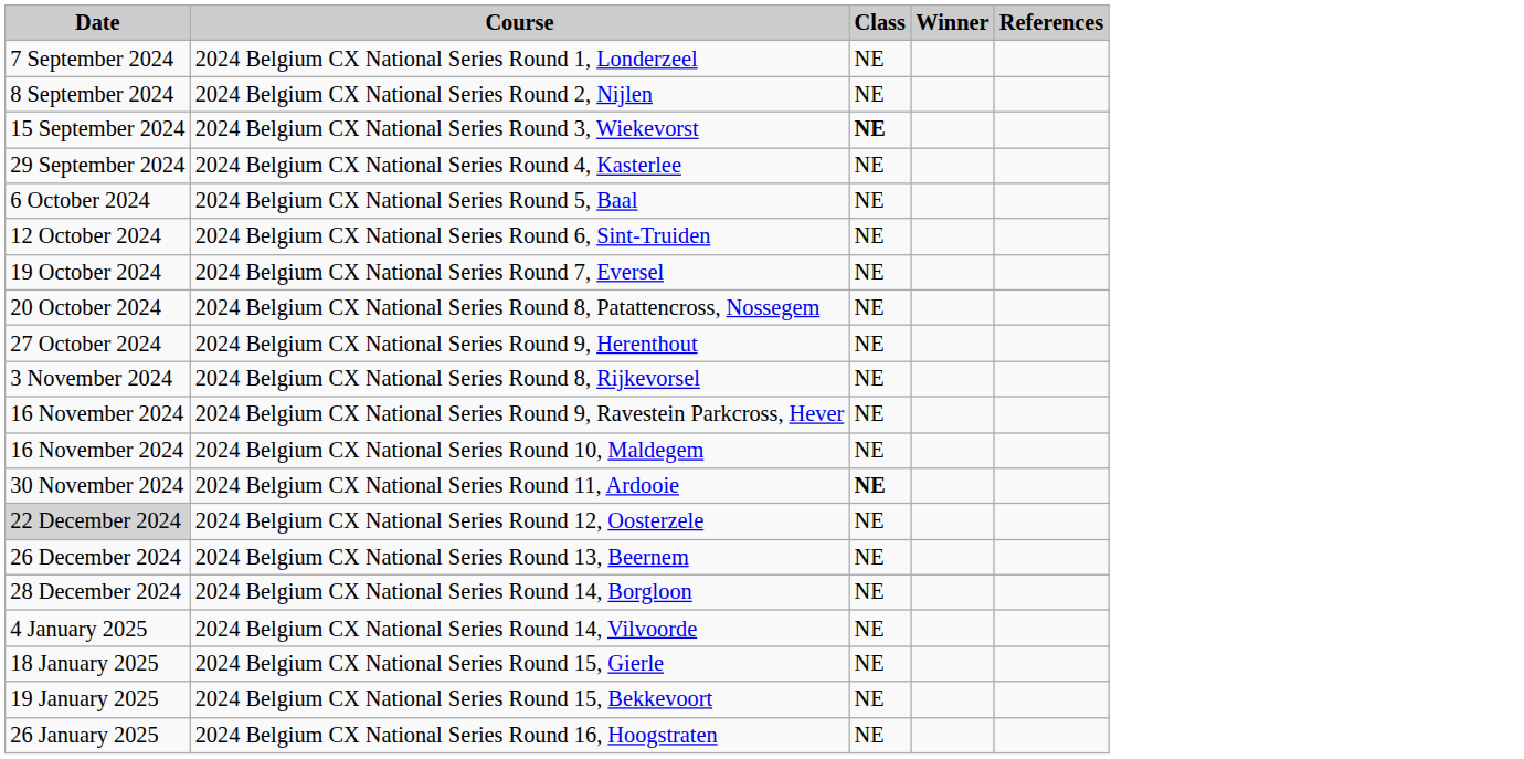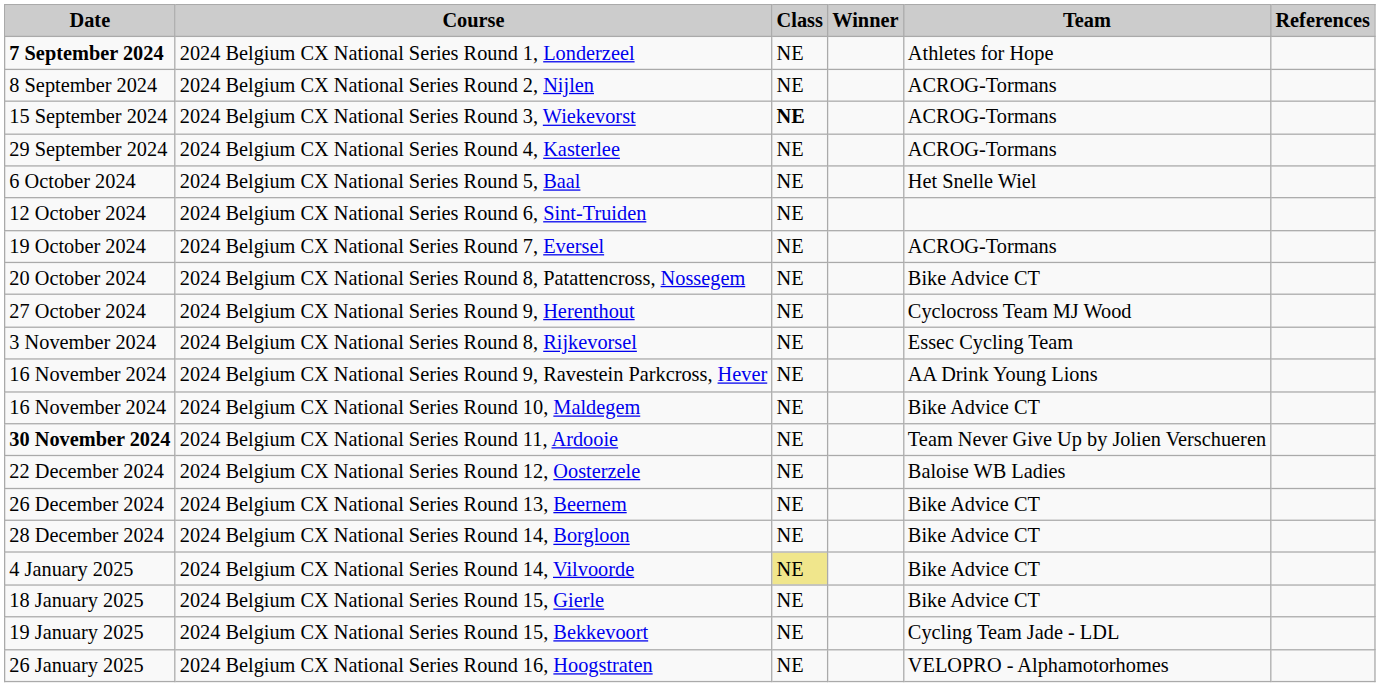+ column: Team | Athletes for Hope | ACROG-Tormans | ACROG-Tormans | ACROG-Tormans | Het Snelle Wiel | ACROG-Tormans | Bike Advice CT | Cyclocross Team MJ Wood | Essec Cycling Team | AA Drink Young Lions | Bike Advice CT | Team Never Give Up by Jolien Verschueren | Baloise WB Ladies | Bike Advice CT | Bike Advice CT | Bike Advice CT | Bike Advice CT | Cycling Team Jade - LDL | VELOPRO - Alphamotorhomes
2024 Belgium CX National Series Round 1, Londerzeel | Date: normal -> bold
2024 Belgium CX National Series Round 11, Ardooie | Date: normal -> bold
2024 Belgium CX National Series Round 11, Ardooie | Class: bold -> normal
2024 Belgium CX National Series Round 12, Oosterzele | Date: lightgrey background -> no background
2024 Belgium CX National Series Round 14, Vilvoorde | Class: no background -> khaki background
